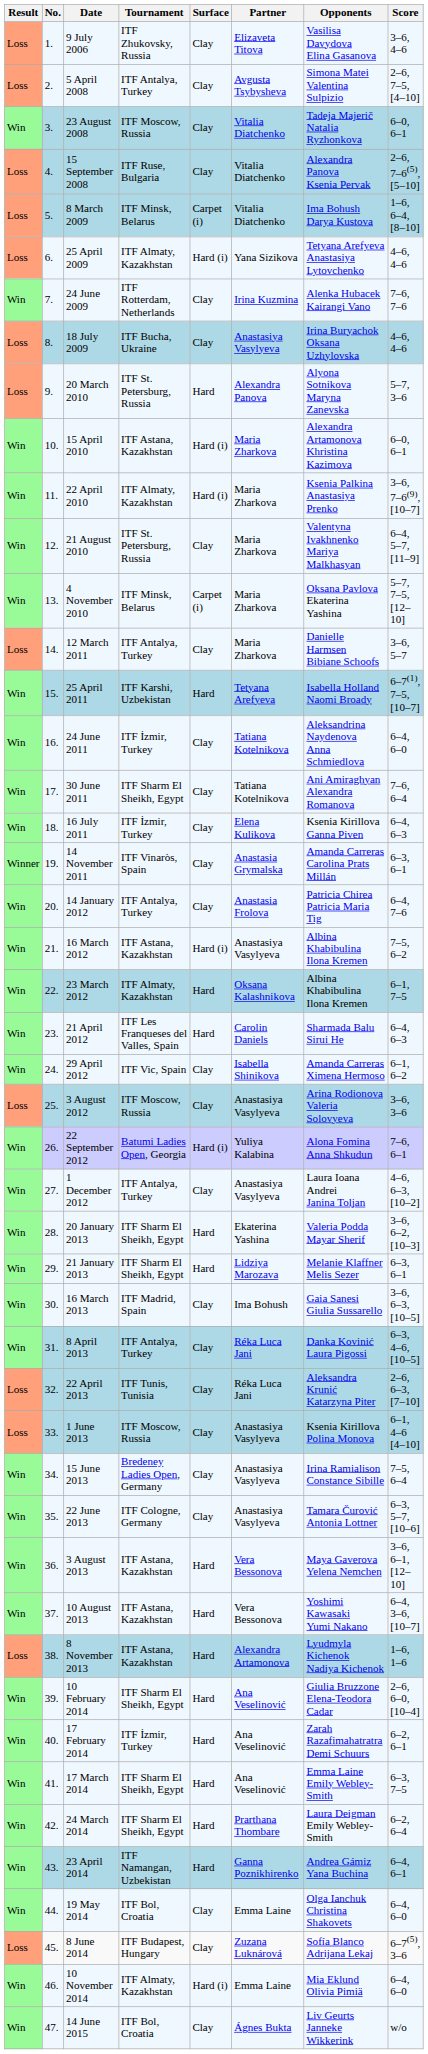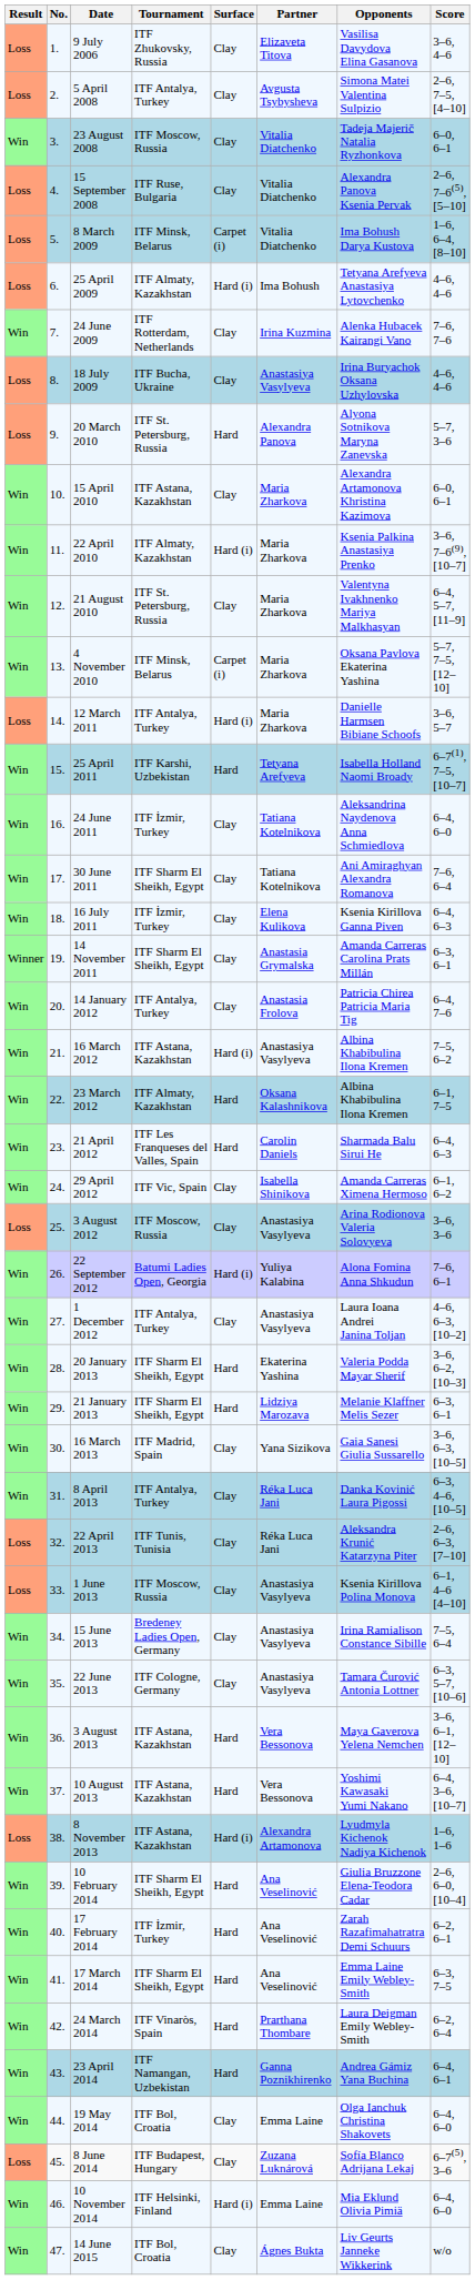25 April 2009 | Partner: Yana Sizikova -> Ima Bohush
15 April 2010 | Surface: Hard (i) -> Clay
12 March 2011 | Surface: Clay -> Hard (i)
14 November 2011 | Tournament: ITF Vinaròs, Spain -> ITF Sharm El Sheikh, Egypt
16 March 2013 | Partner: Ima Bohush -> Yana Sizikova
8 November 2013 | Surface: Hard -> Hard (i)
24 March 2014 | Tournament: ITF Sharm El Sheikh, Egypt -> ITF Vinaròs, Spain
10 November 2014 | Tournament: ITF Almaty, Kazakhstan -> ITF Helsinki, Finland
